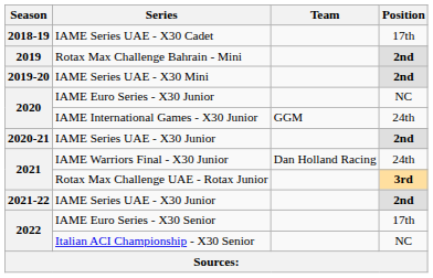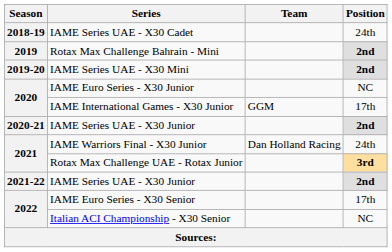IAME Series UAE - X30 Cadet | Position: 17th -> 24th
IAME International Games - X30 Junior | Position: 24th -> 17th
